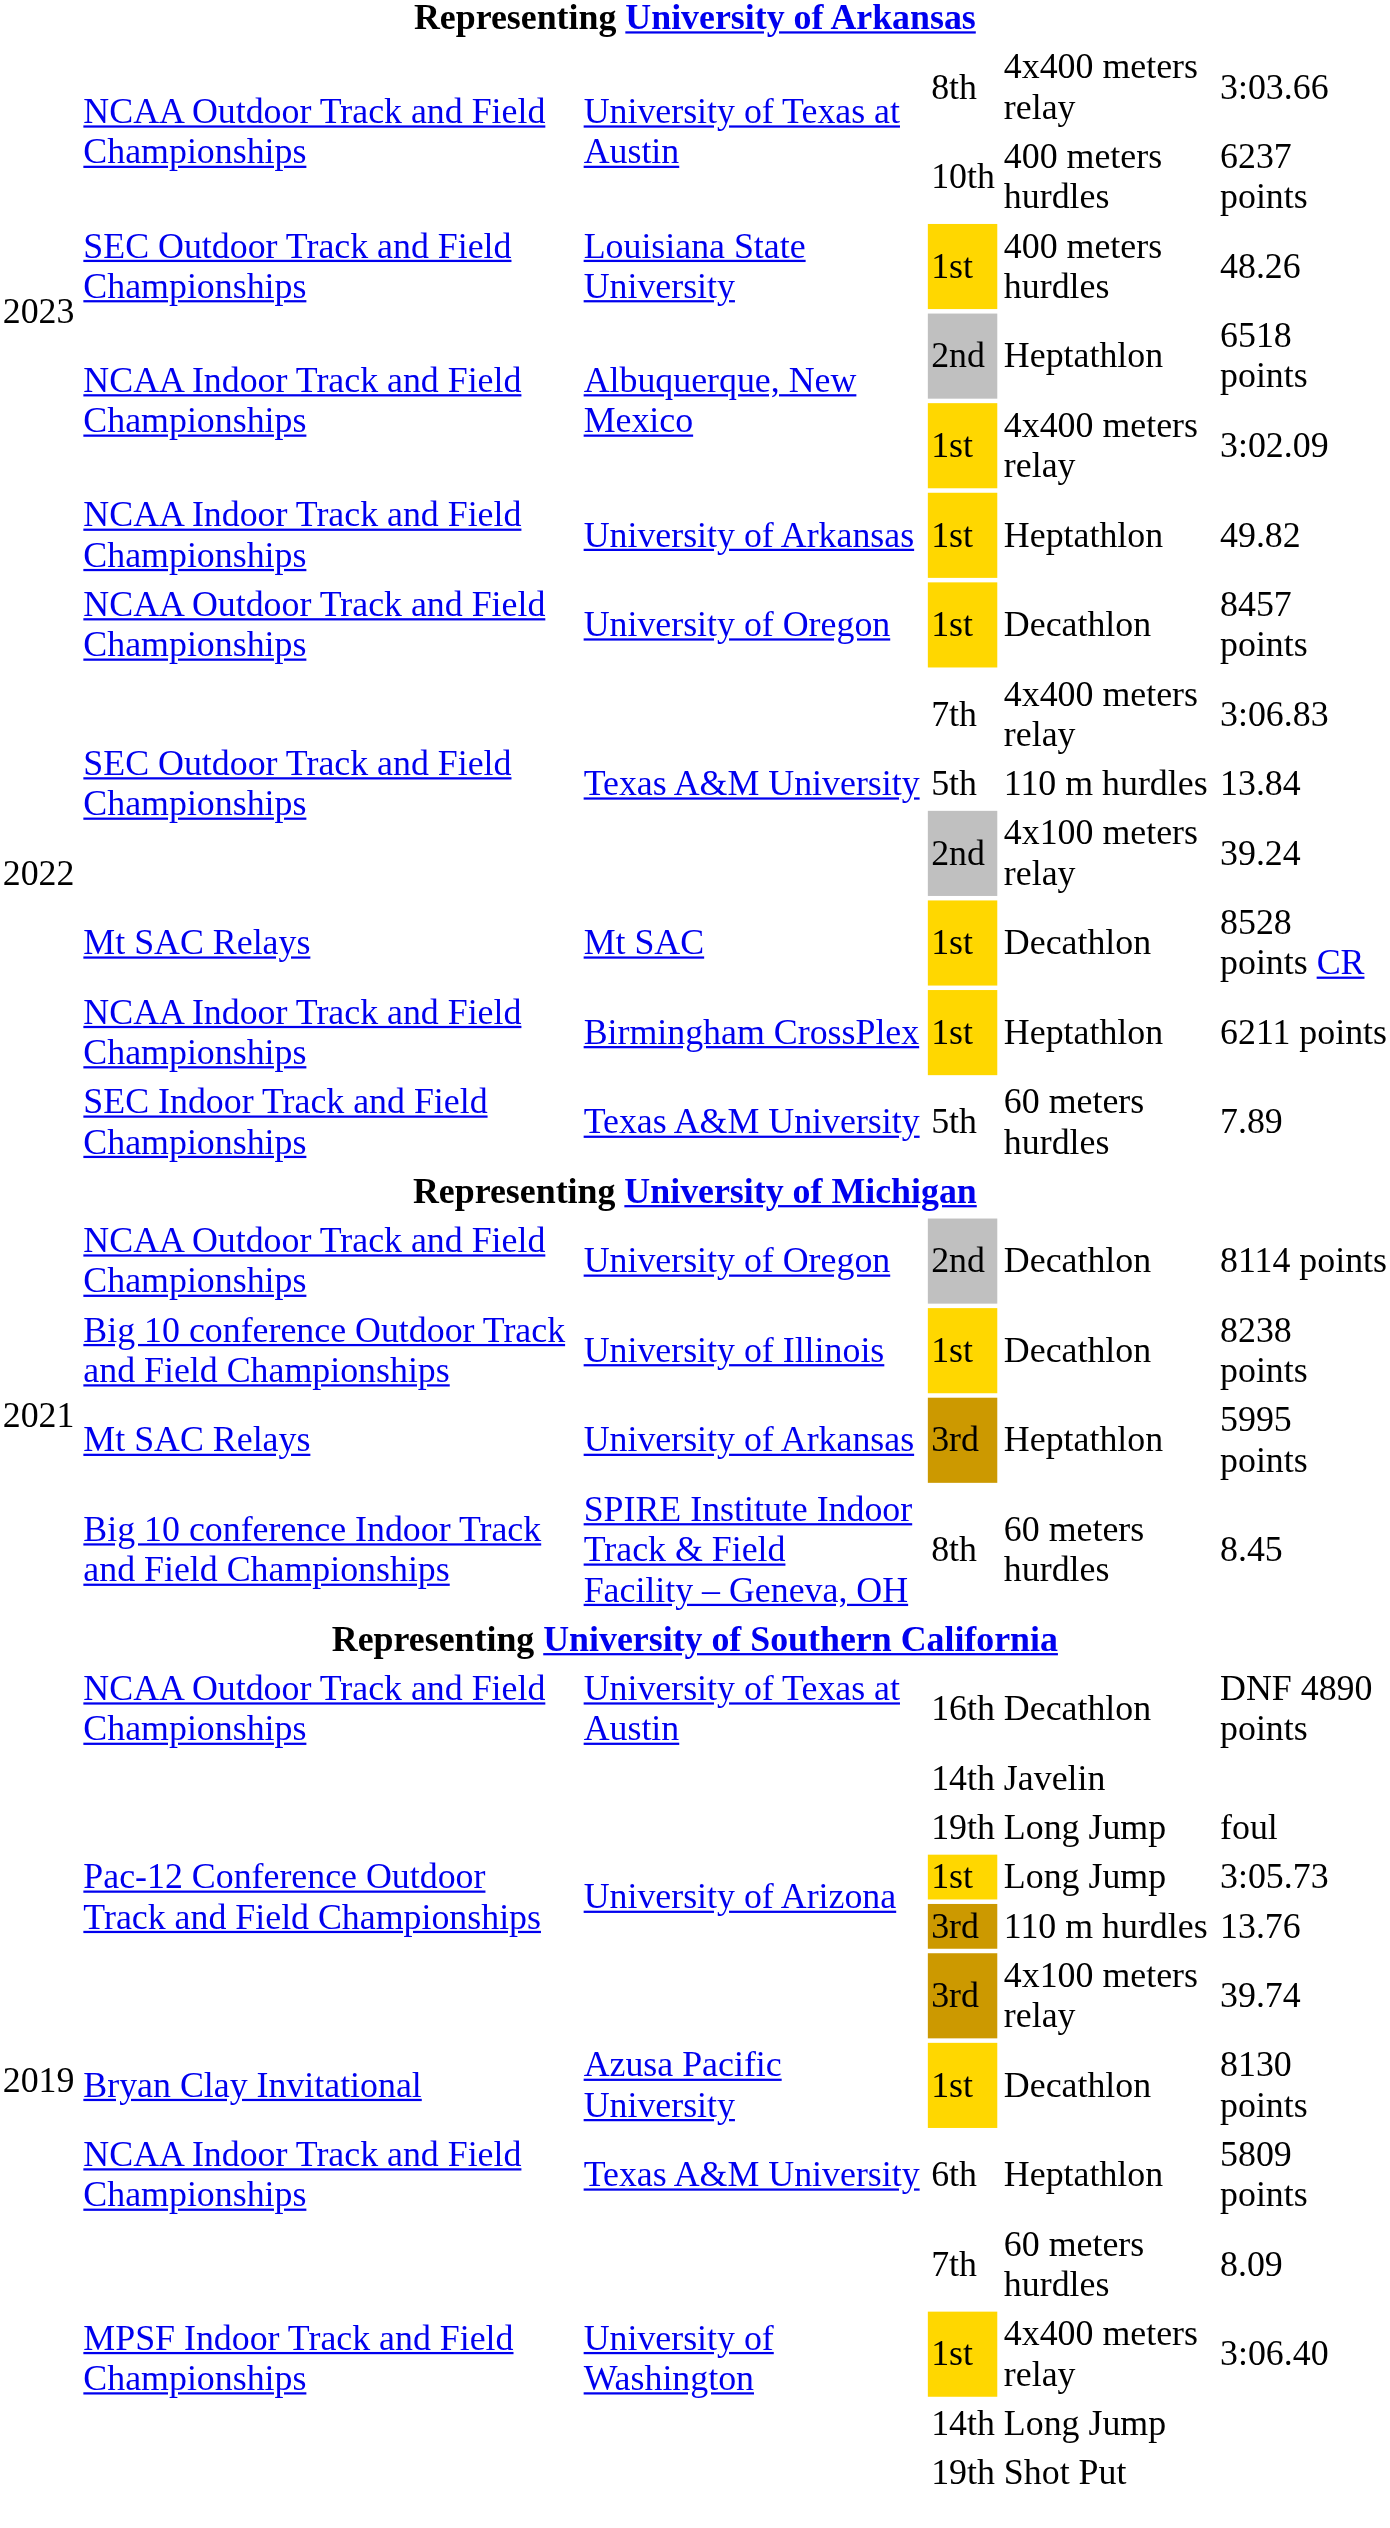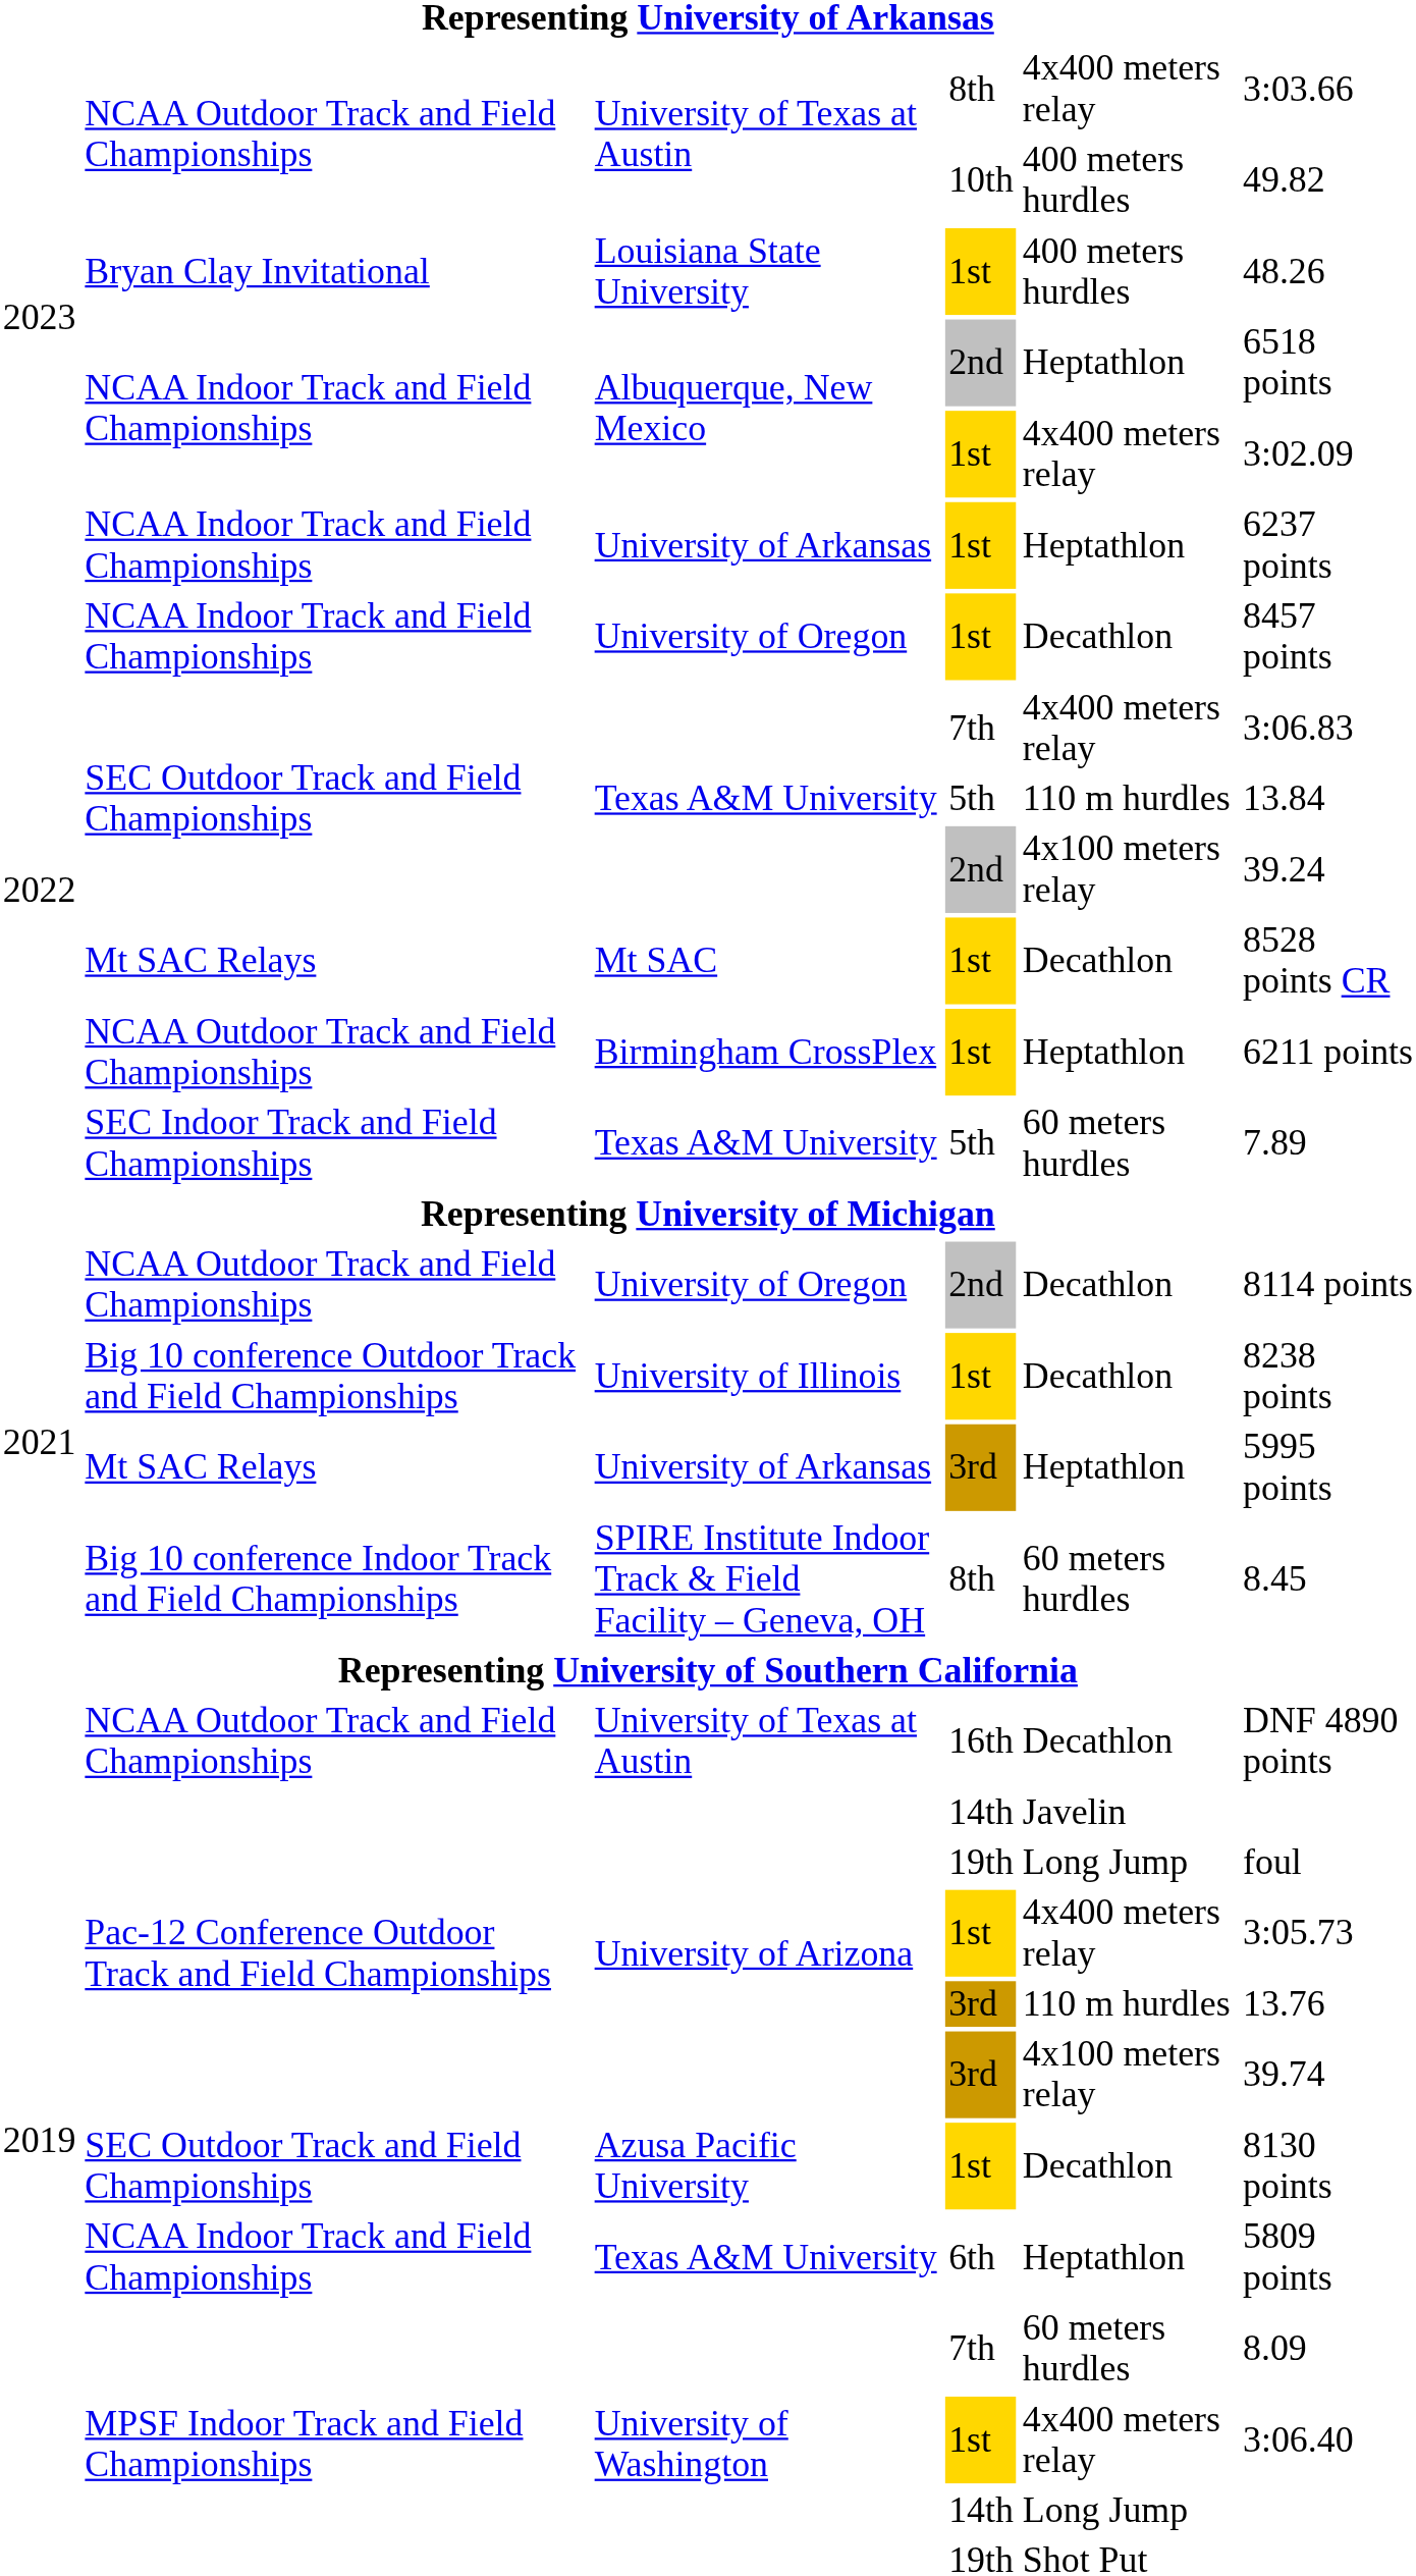University of Texas at Austin / 10th | column 6: 6237 points -> 49.82
Louisiana State University | column 2: SEC Outdoor Track and Field Championships -> Bryan Clay Invitational
University of Arkansas / 1st | column 6: 49.82 -> 6237 points
University of Oregon / 1st | column 2: NCAA Outdoor Track and Field Championships -> NCAA Indoor Track and Field Championships
Birmingham CrossPlex | column 2: NCAA Indoor Track and Field Championships -> NCAA Outdoor Track and Field Championships
University of Arizona / 1st | column 5: Long Jump -> 4x400 meters relay
Azusa Pacific University | column 2: Bryan Clay Invitational -> SEC Outdoor Track and Field Championships
